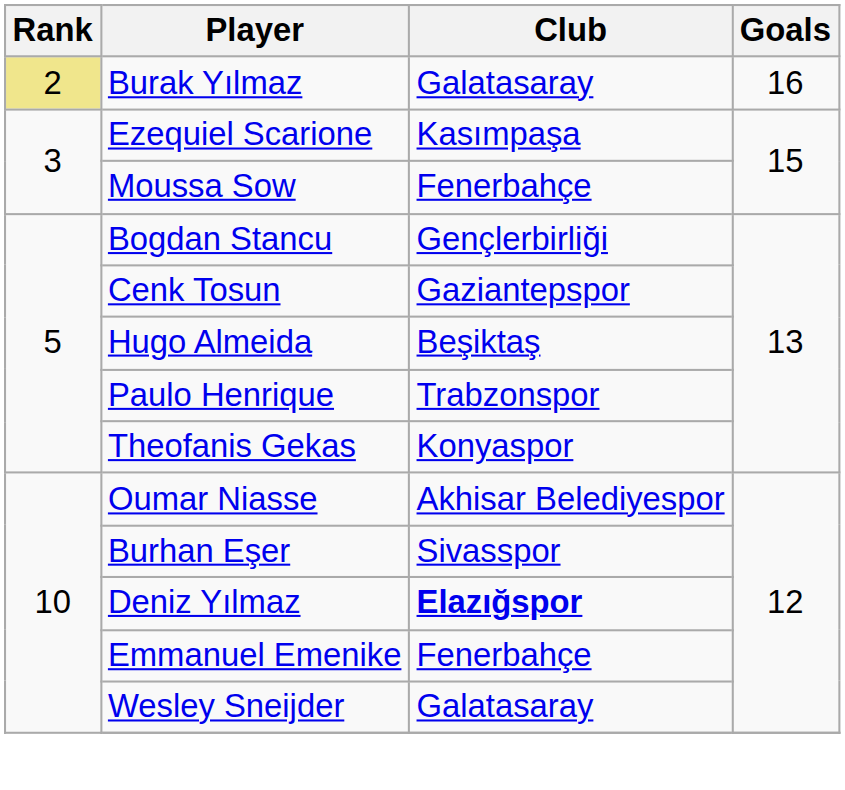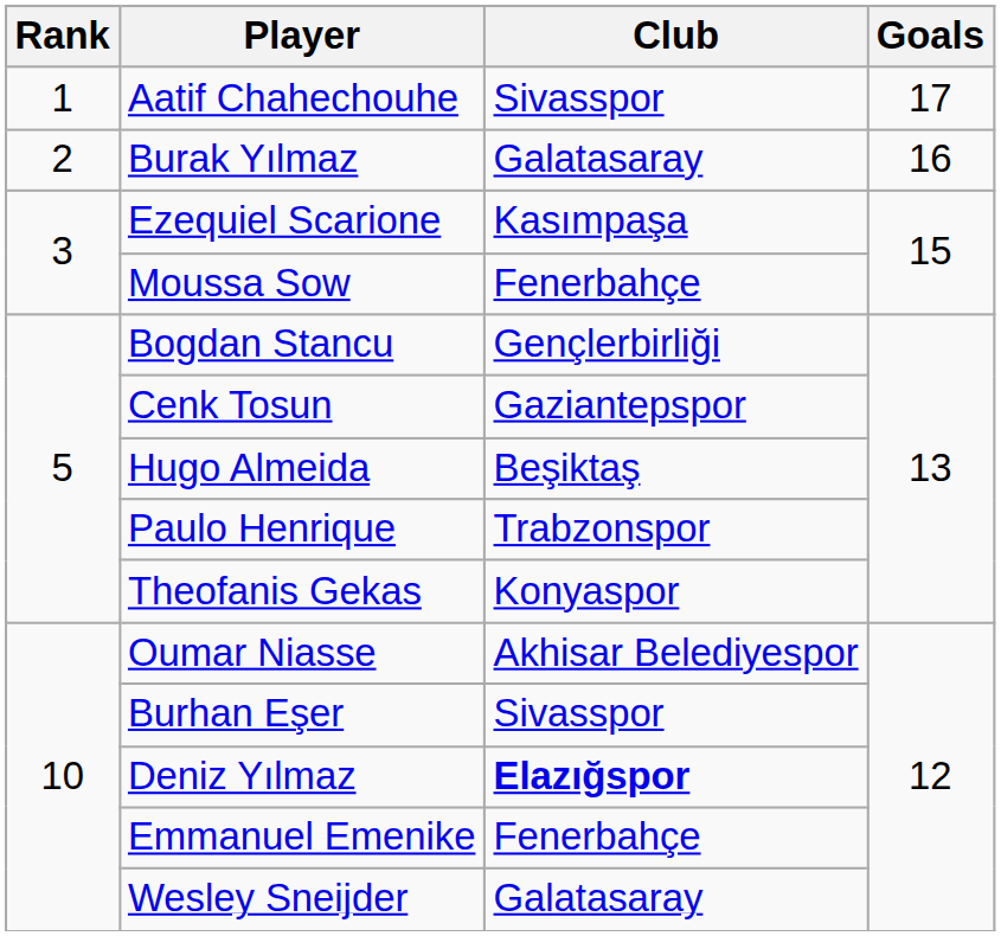+ row: 1 | Aatif Chahechouhe | Sivasspor | 17
Burak Yılmaz | Rank: khaki background -> no background
